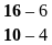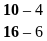rows swapped: 16 – 6 <-> 10 – 4
